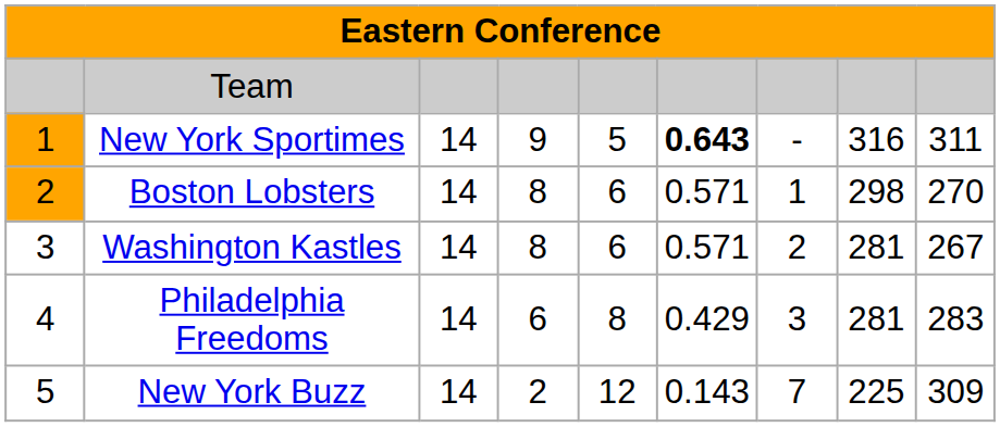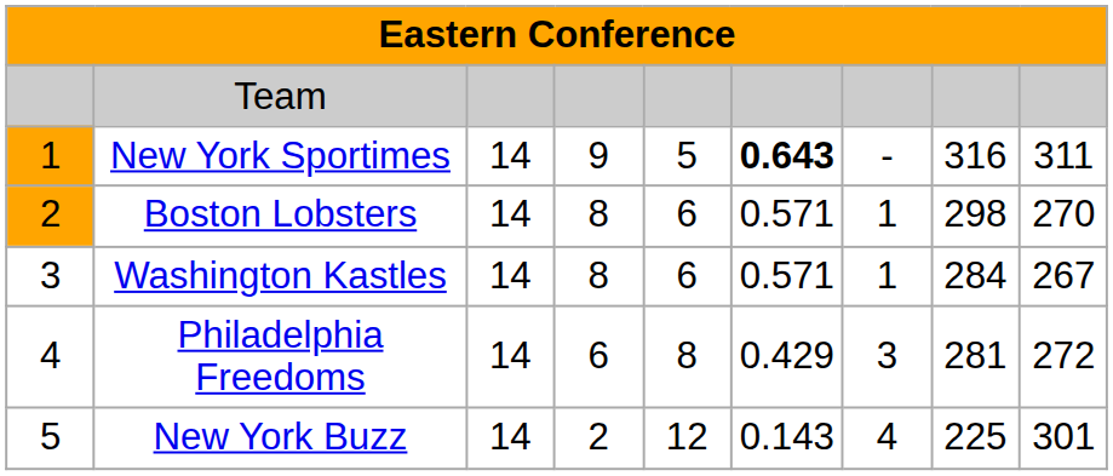Washington Kastles | column 7: 2 -> 1
Washington Kastles | column 8: 281 -> 284
Philadelphia Freedoms | column 9: 283 -> 272
New York Buzz | column 7: 7 -> 4
New York Buzz | column 9: 309 -> 301
